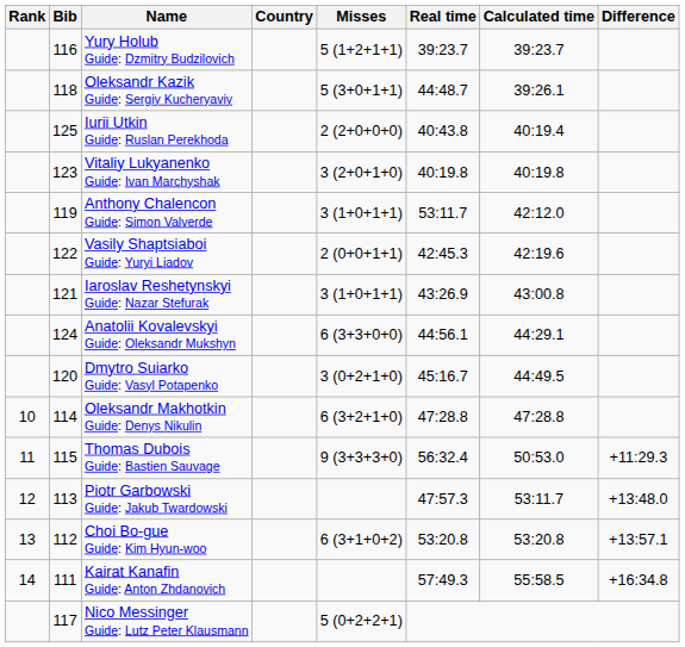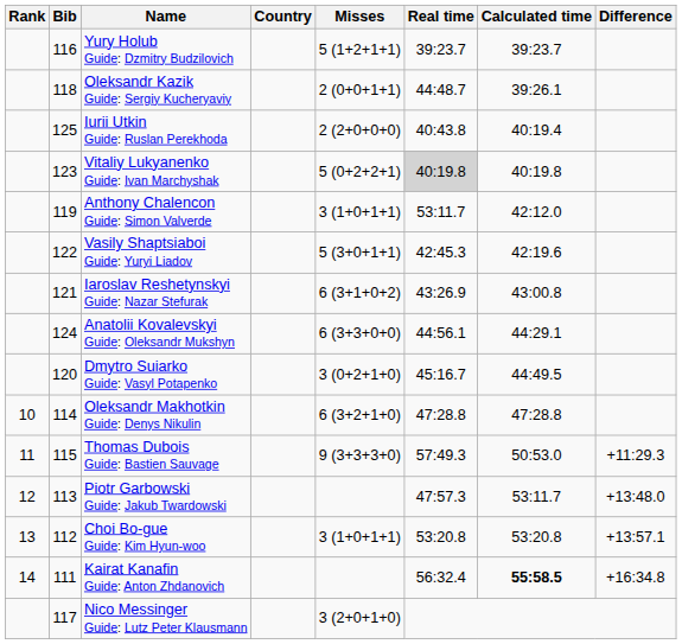Oleksandr Kazik Guide: Sergiy Kucheryaviy | Misses: 5 (3+0+1+1) -> 2 (0+0+1+1)
Vitaliy Lukyanenko Guide: Ivan Marchyshak | Misses: 3 (2+0+1+0) -> 5 (0+2+2+1)
Vitaliy Lukyanenko Guide: Ivan Marchyshak | Real time: no background -> lightgrey background
Vasily Shaptsiaboi Guide: Yuryi Liadov | Misses: 2 (0+0+1+1) -> 5 (3+0+1+1)
Iaroslav Reshetynskyi Guide: Nazar Stefurak | Misses: 3 (1+0+1+1) -> 6 (3+1+0+2)
Thomas Dubois Guide: Bastien Sauvage | Real time: 56:32.4 -> 57:49.3
Choi Bo-gue Guide: Kim Hyun-woo | Misses: 6 (3+1+0+2) -> 3 (1+0+1+1)
Kairat Kanafin Guide: Anton Zhdanovich | Real time: 57:49.3 -> 56:32.4
Kairat Kanafin Guide: Anton Zhdanovich | Calculated time: normal -> bold
Nico Messinger Guide: Lutz Peter Klausmann | Misses: 5 (0+2+2+1) -> 3 (2+0+1+0)
